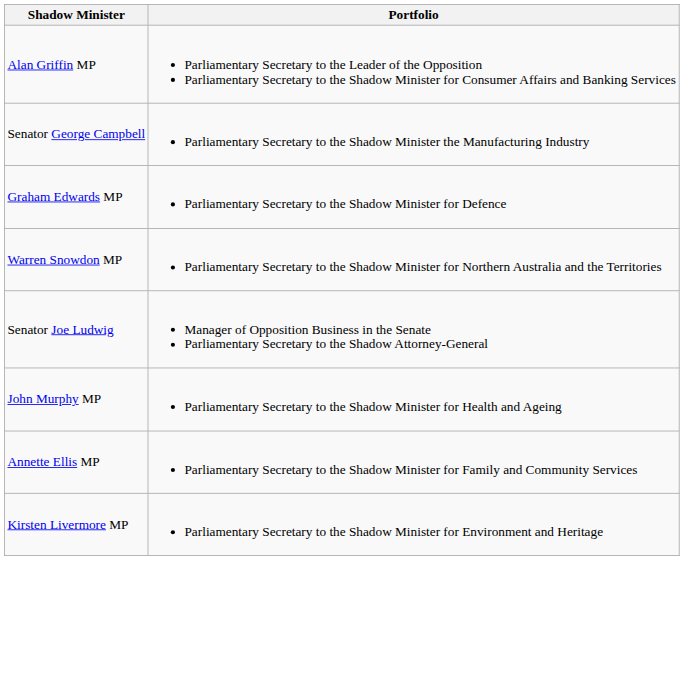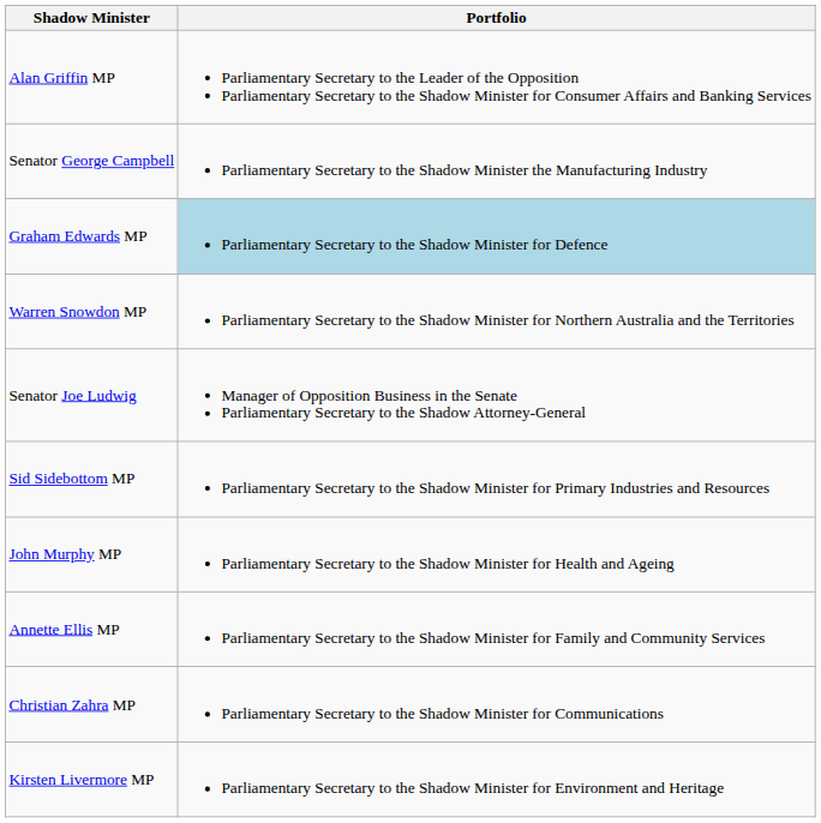Graham Edwards MP | Portfolio: no background -> lightblue background
+ row: Sid Sidebottom MP | Parliamentary Secretary to the Shadow Minister for Primary Industries and Resources
+ row: Christian Zahra MP | Parliamentary Secretary to the Shadow Minister for Communications
